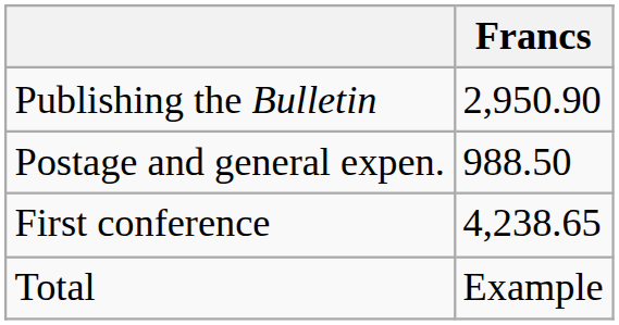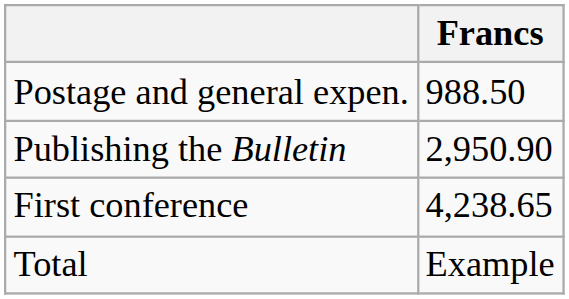rows swapped: Publishing the Bulletin <-> Postage and general expen.
